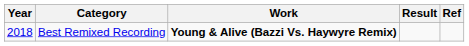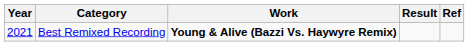Best Remixed Recording | Year: 2018 -> 2021
